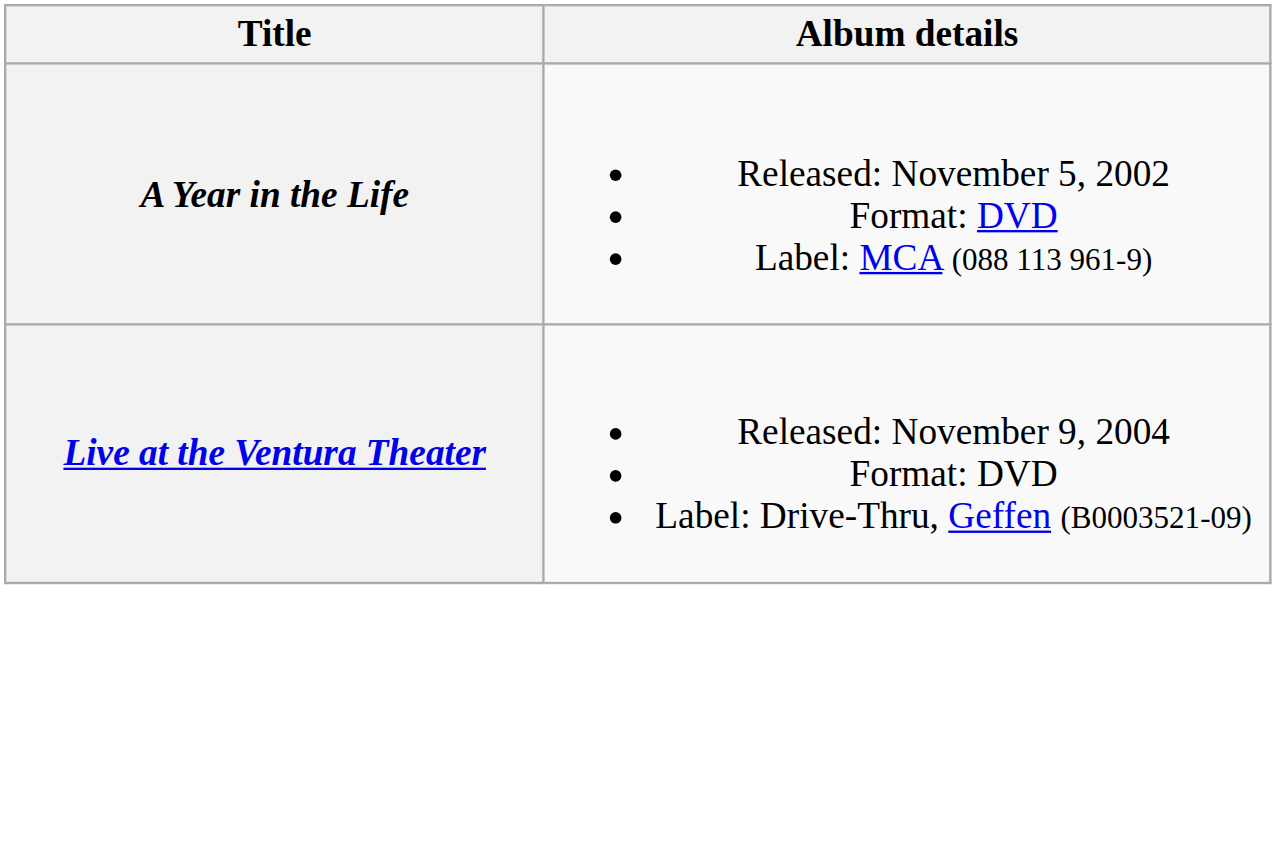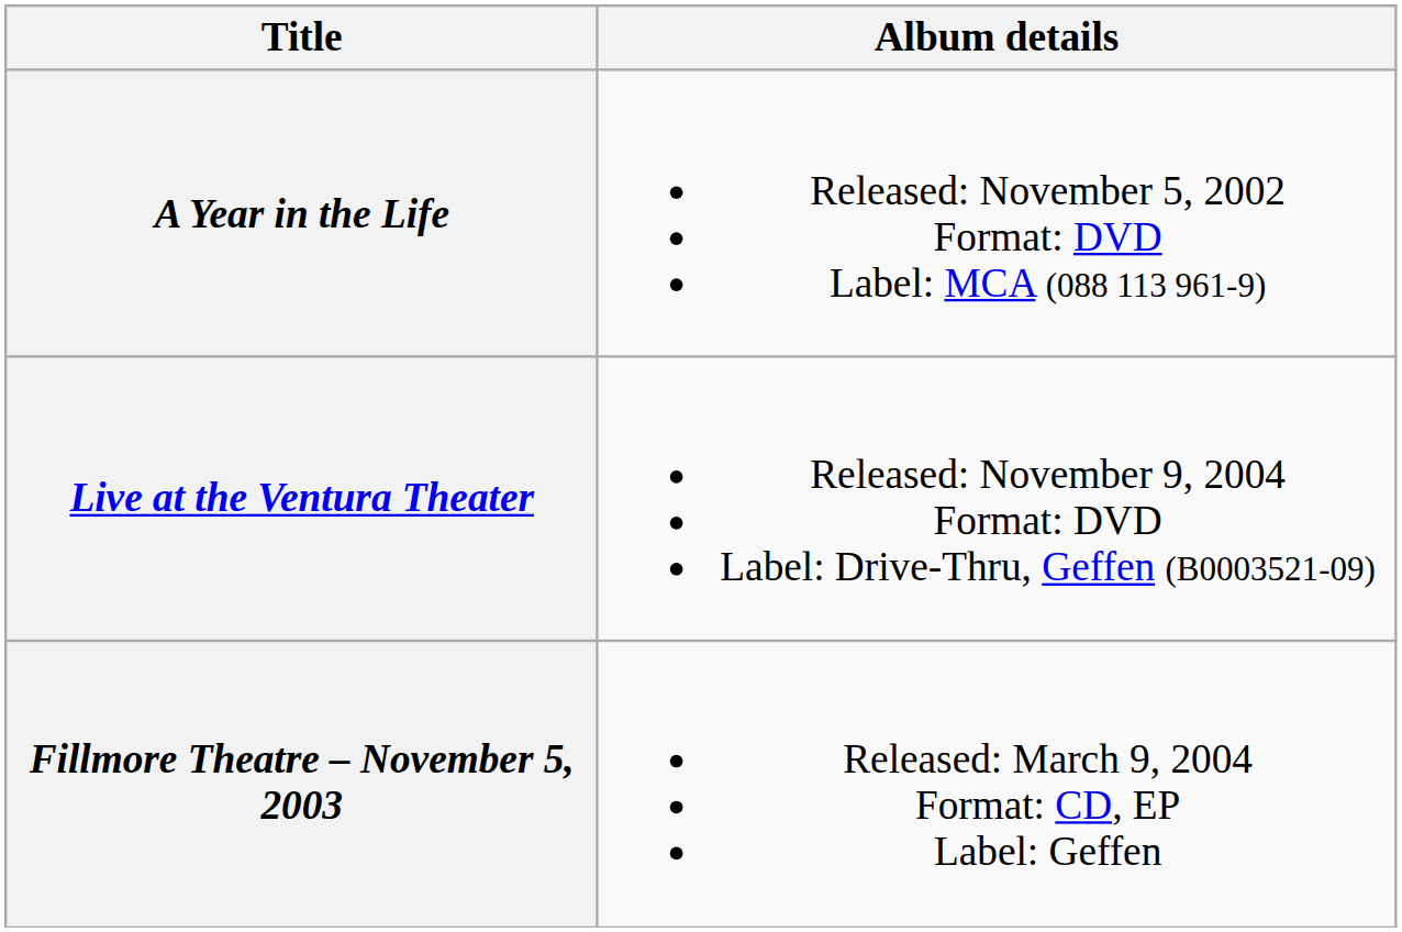+ row: Fillmore Theatre – November 5, 2003 | Released: March 9, 2004 Format: CD, EP Label: Geffen
